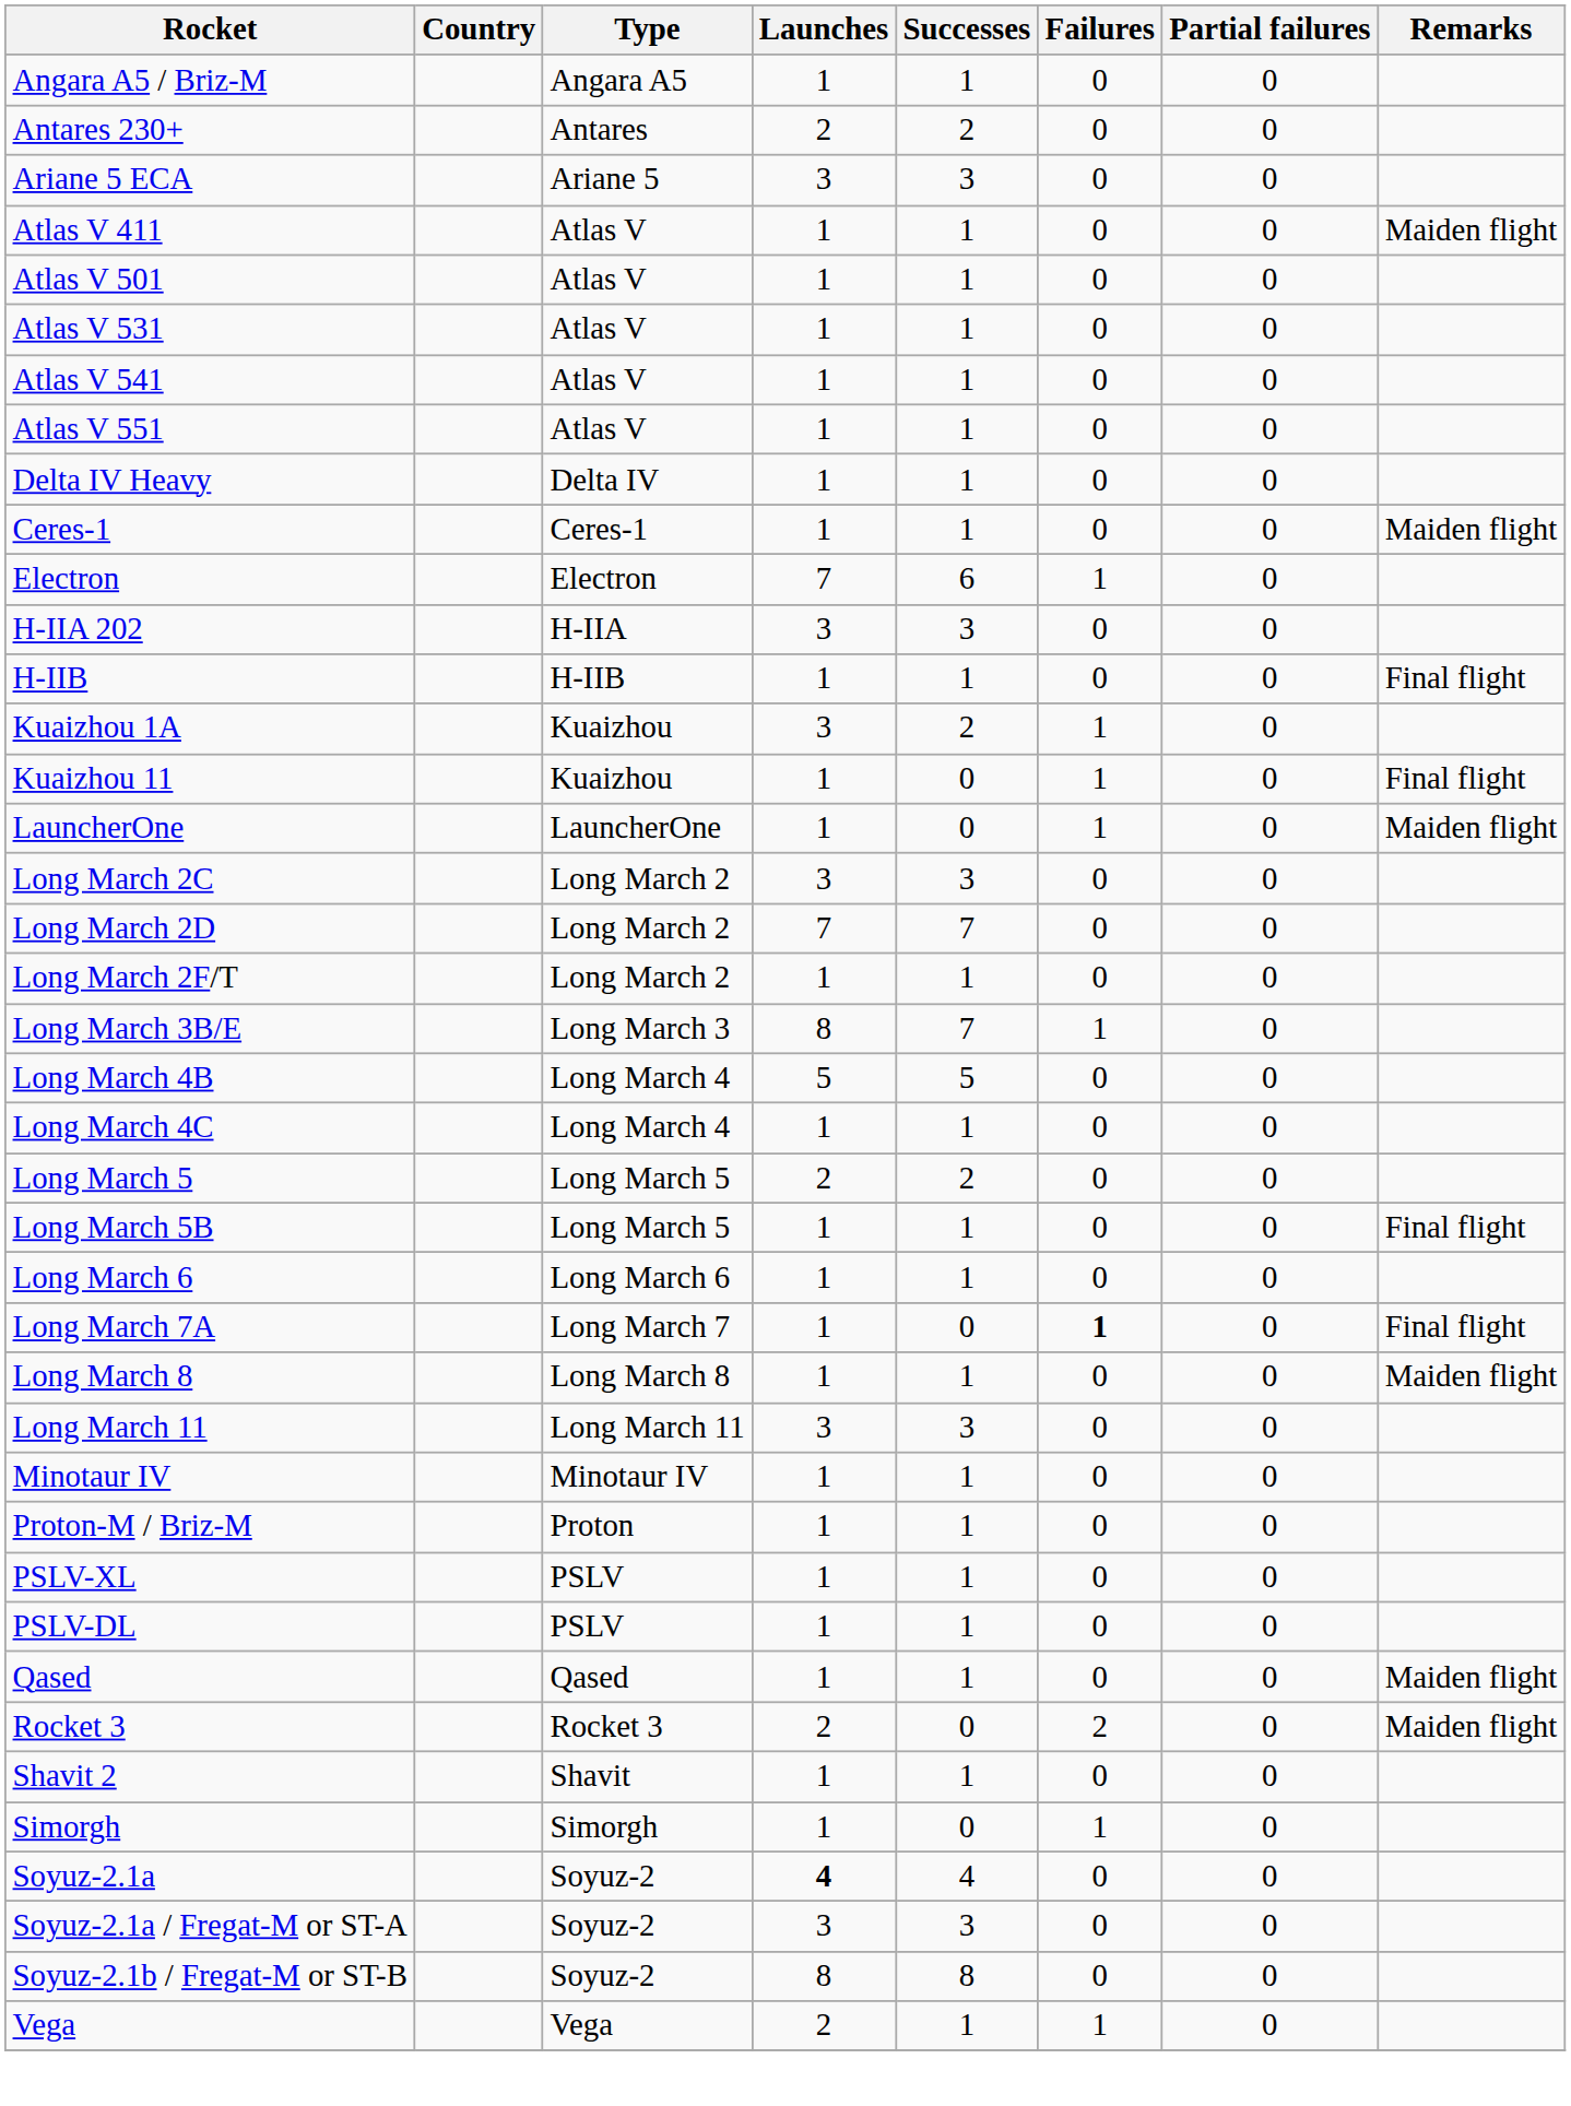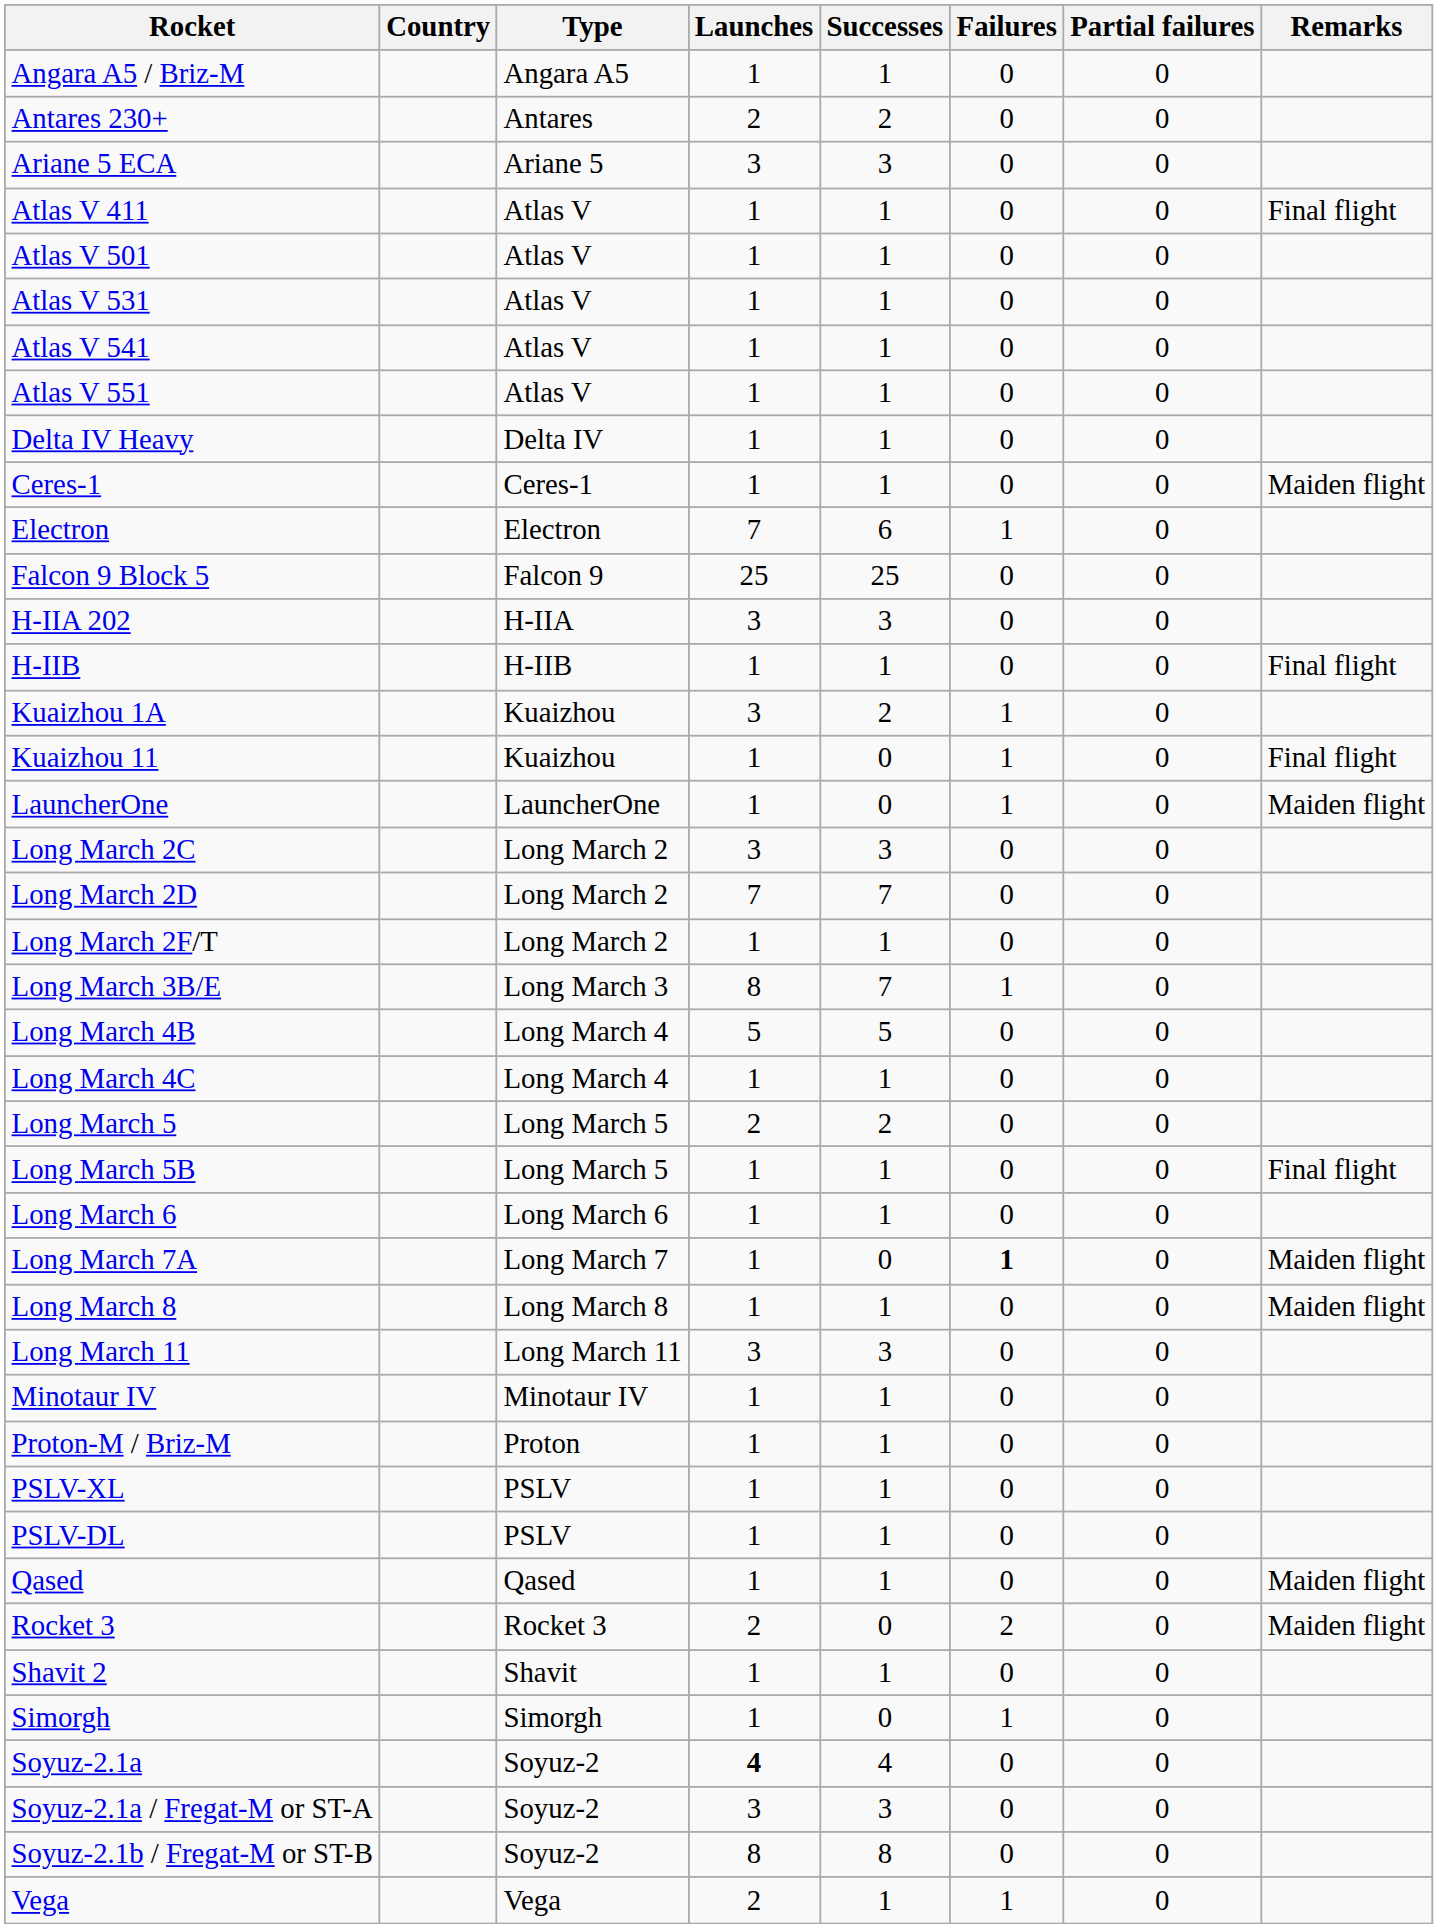Atlas V 411 | Remarks: Maiden flight -> Final flight
+ row: Falcon 9 Block 5 | Falcon 9 | 25 | 25 | 0 | 0
Long March 7A | Remarks: Final flight -> Maiden flight
